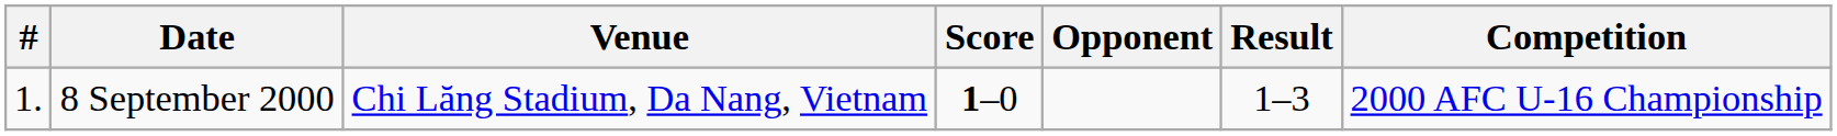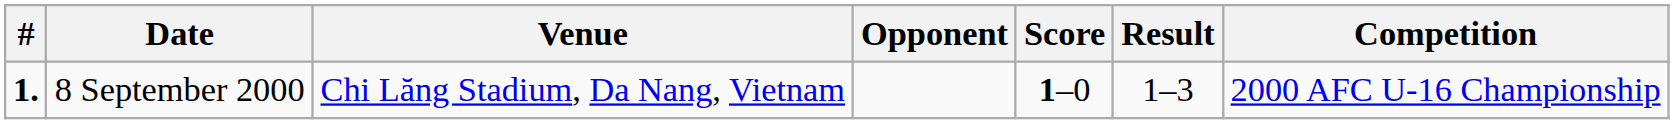columns swapped: Opponent <-> Score
8 September 2000 | #: normal -> bold
